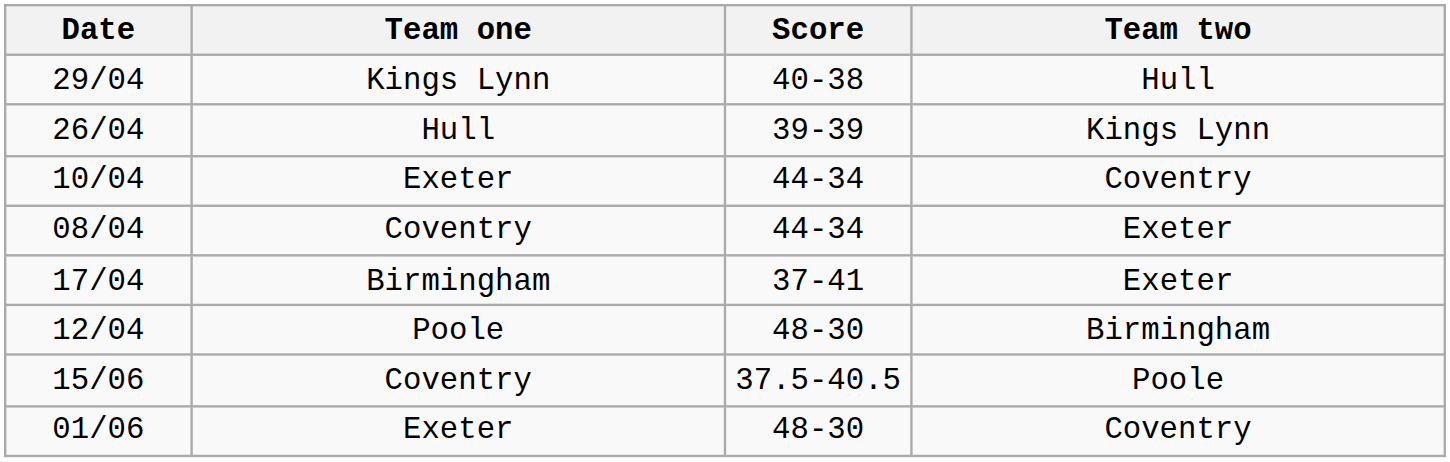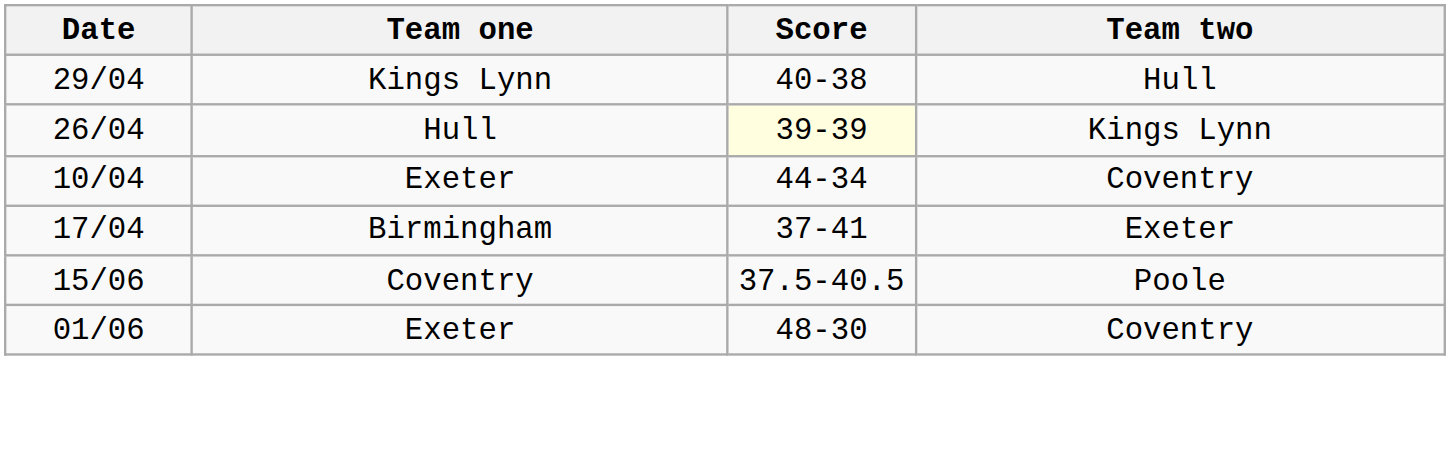26/04 | Score: no background -> lightyellow background
- row: 08/04 | Coventry | 44-34 | Exeter
- row: 12/04 | Poole | 48-30 | Birmingham
